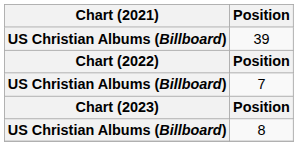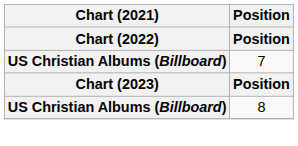- row: US Christian Albums (Billboard) | 39
